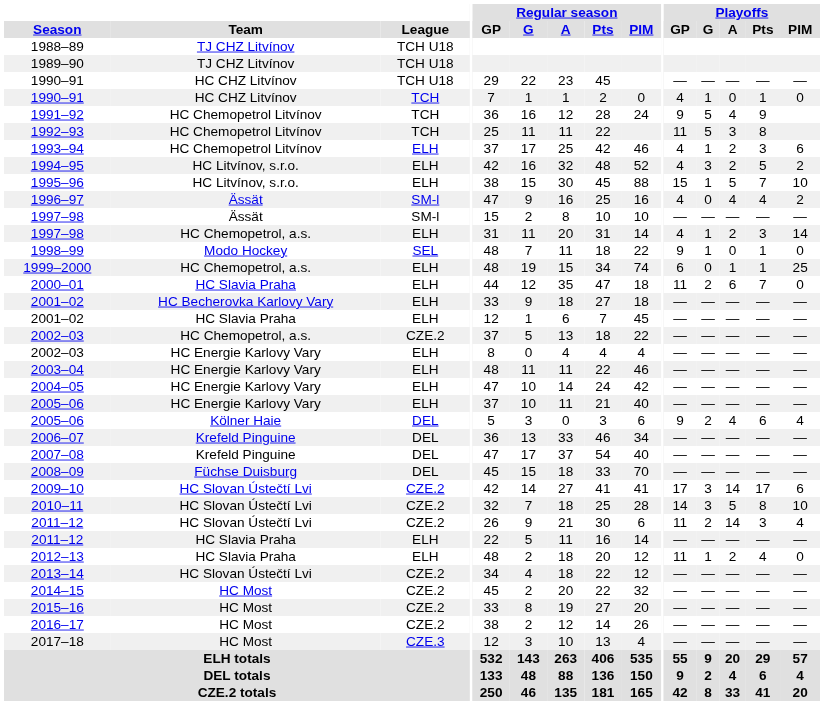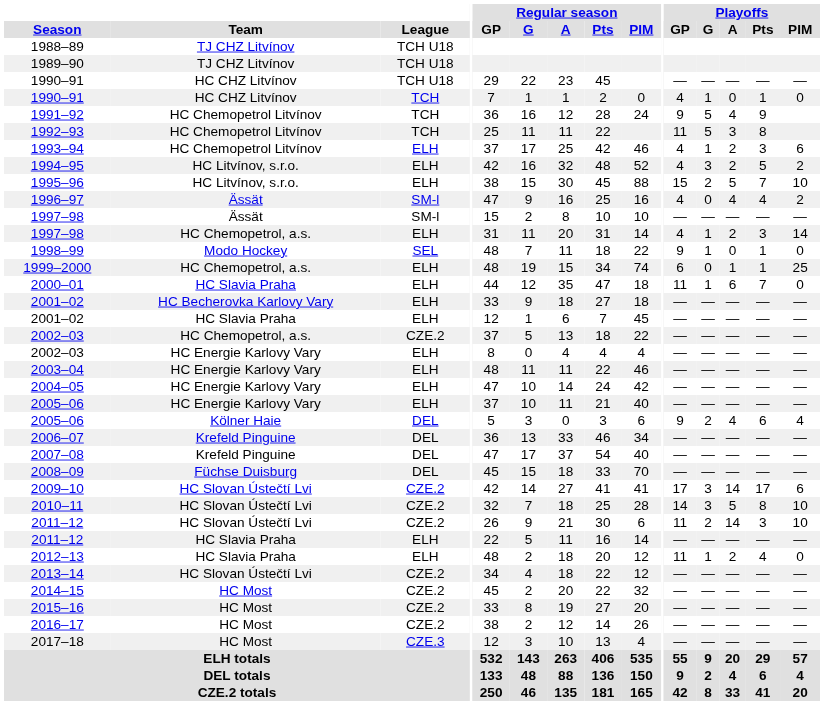1995–96 | Playoffs / G: 1 -> 2
2000–01 | Playoffs / G: 2 -> 1
2011–12 / HC Slovan Ústečtí Lvi | Playoffs / PIM: 4 -> 10
